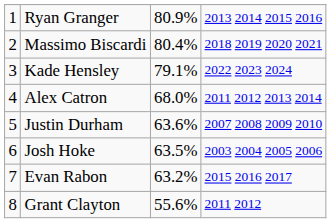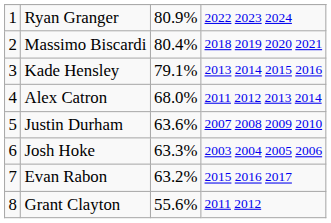Ryan Granger | column 4: 2013 2014 2015 2016 -> 2022 2023 2024
Kade Hensley | column 4: 2022 2023 2024 -> 2013 2014 2015 2016
Josh Hoke | column 3: 63.5% -> 63.3%
